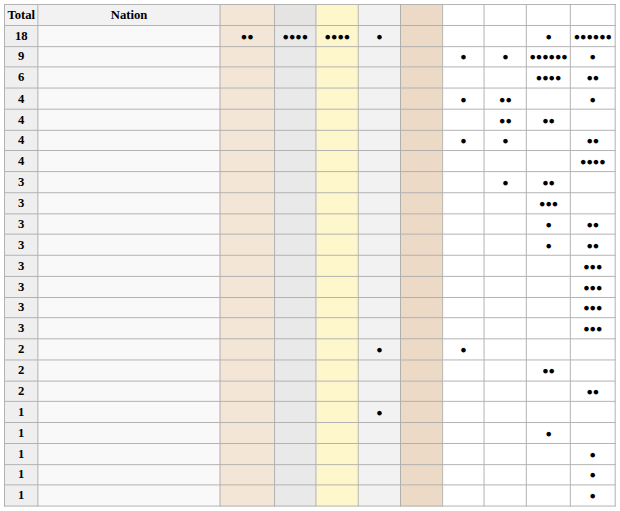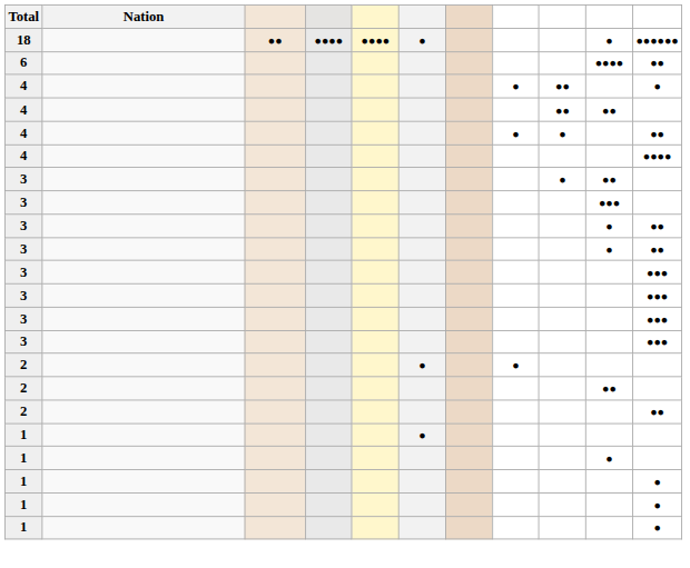- row: 9 | ● | ● | ●●●●●● | ●
